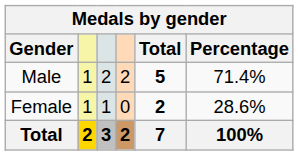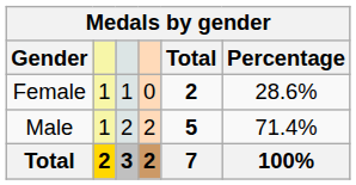rows swapped: Male <-> Female
